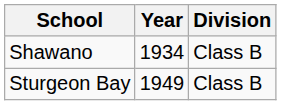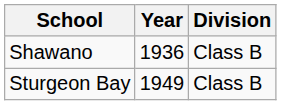Shawano | Year: 1934 -> 1936
